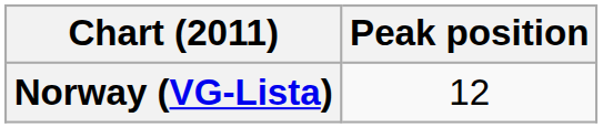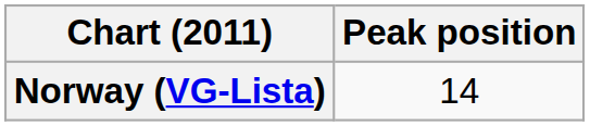Norway (VG-Lista) | Peak position: 12 -> 14
